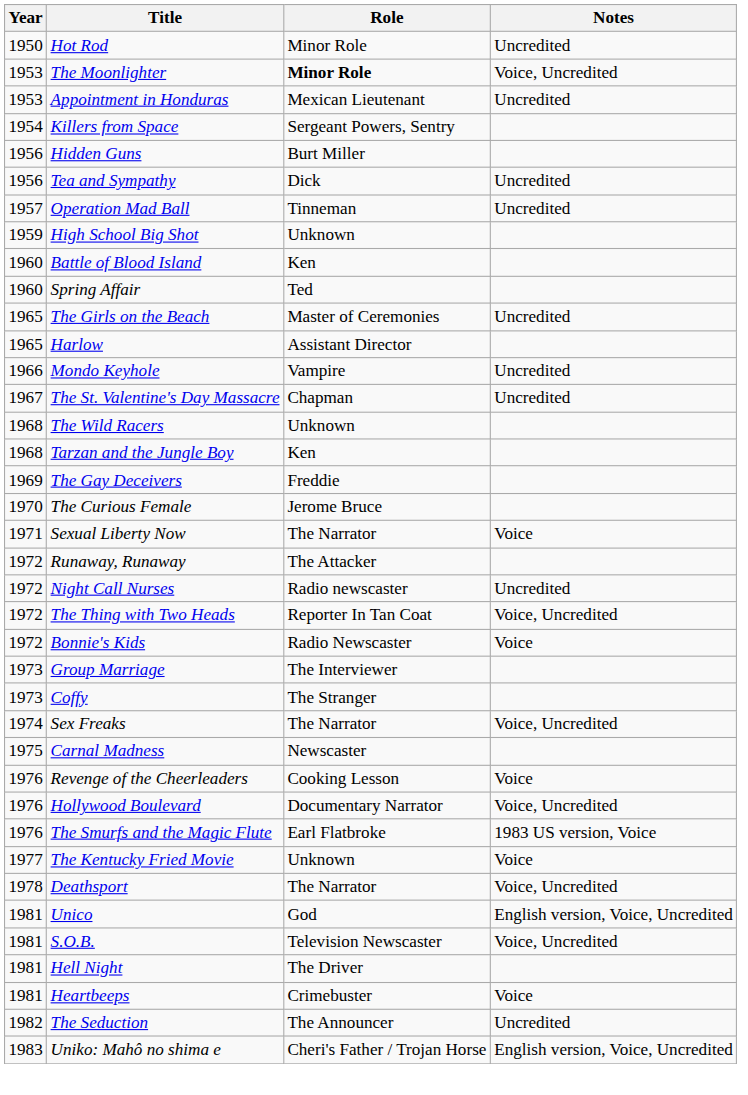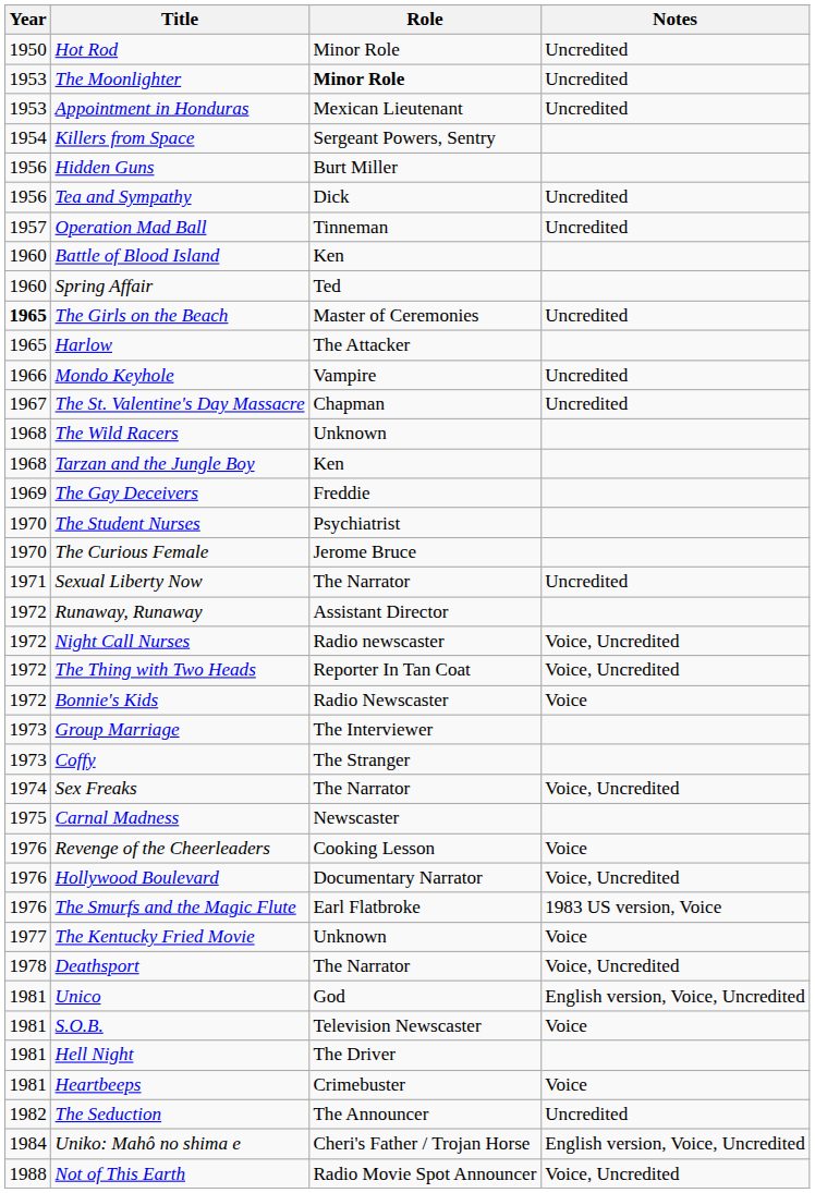The Moonlighter | Notes: Voice, Uncredited -> Uncredited
- row: 1959 | High School Big Shot | Unknown
The Girls on the Beach | Year: normal -> bold
Harlow | Role: Assistant Director -> The Attacker
+ row: 1970 | The Student Nurses | Psychiatrist
Sexual Liberty Now | Notes: Voice -> Uncredited
Runaway, Runaway | Role: The Attacker -> Assistant Director
Night Call Nurses | Notes: Uncredited -> Voice, Uncredited
S.O.B. | Notes: Voice, Uncredited -> Voice
Uniko: Mahô no shima e | Year: 1983 -> 1984
+ row: 1988 | Not of This Earth | Radio Movie Spot Announcer | Voice, Uncredited
